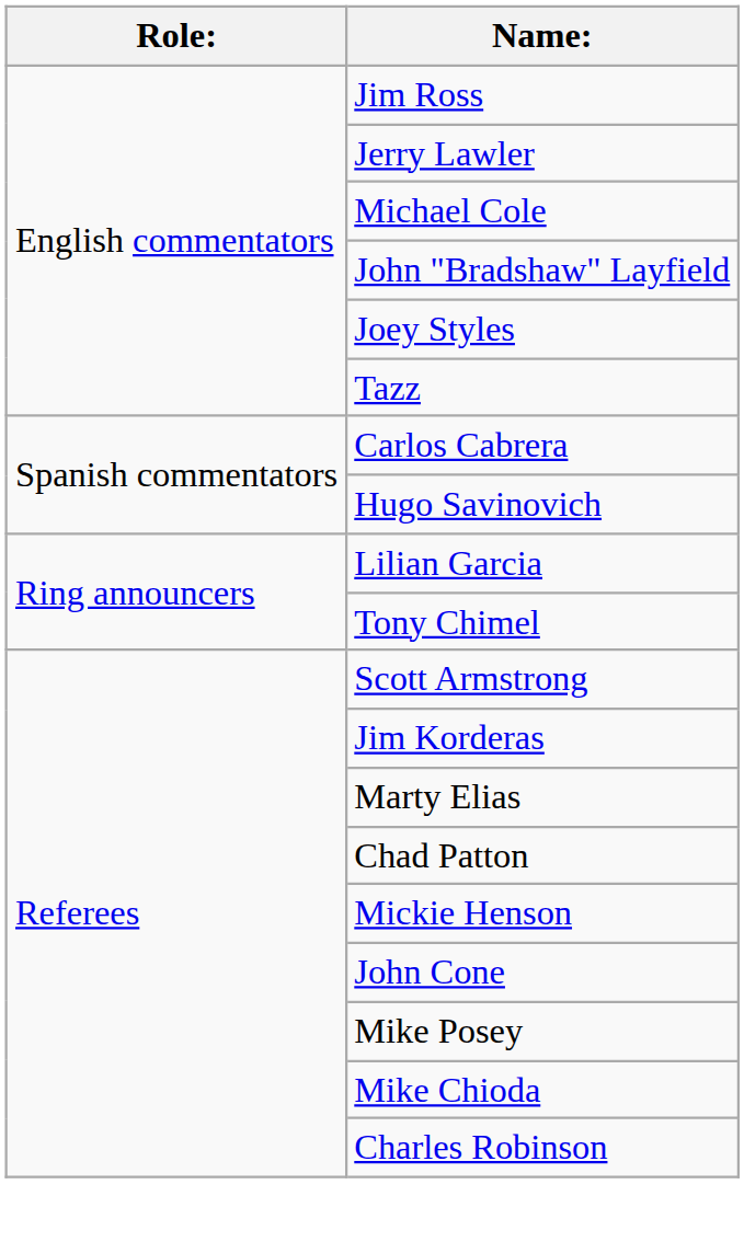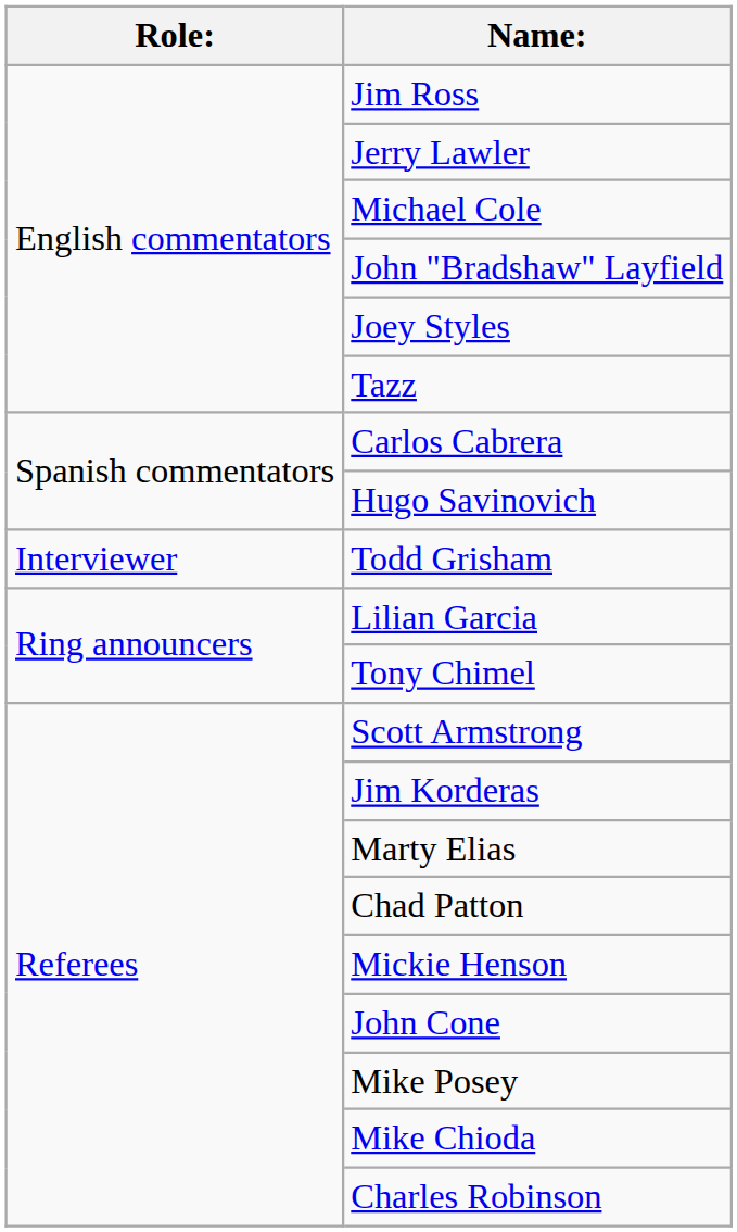+ row: Interviewer | Todd Grisham
